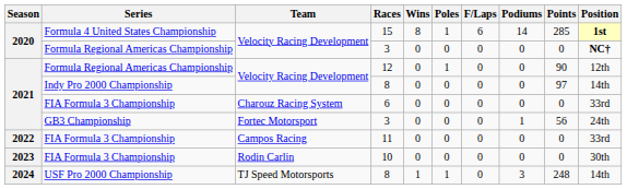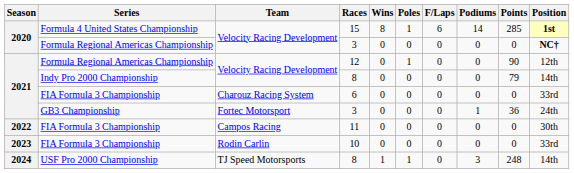Indy Pro 2000 Championship / 8 | Points: 97 -> 79
GB3 Championship / 3 | Points: 56 -> 36
11 | Position: 33rd -> 30th
10 | Position: 30th -> 33rd
